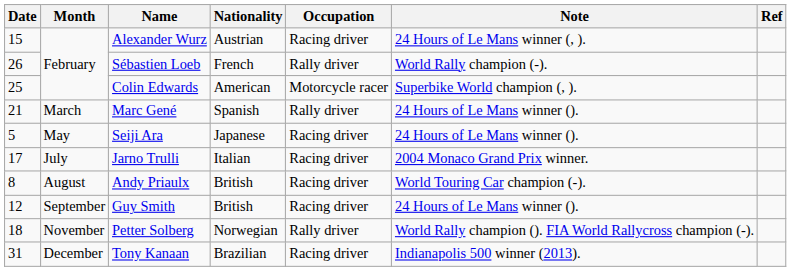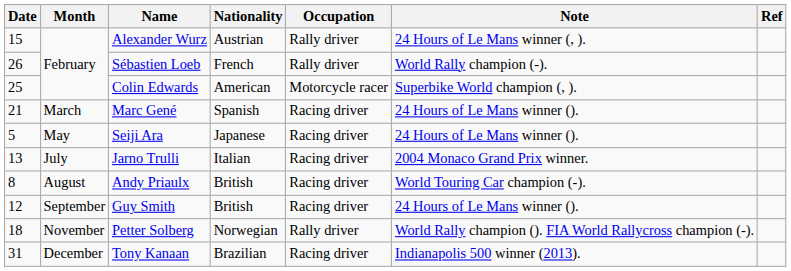Alexander Wurz | Occupation: Racing driver -> Rally driver
Marc Gené | Occupation: Rally driver -> Racing driver
Jarno Trulli | Date: 17 -> 13
